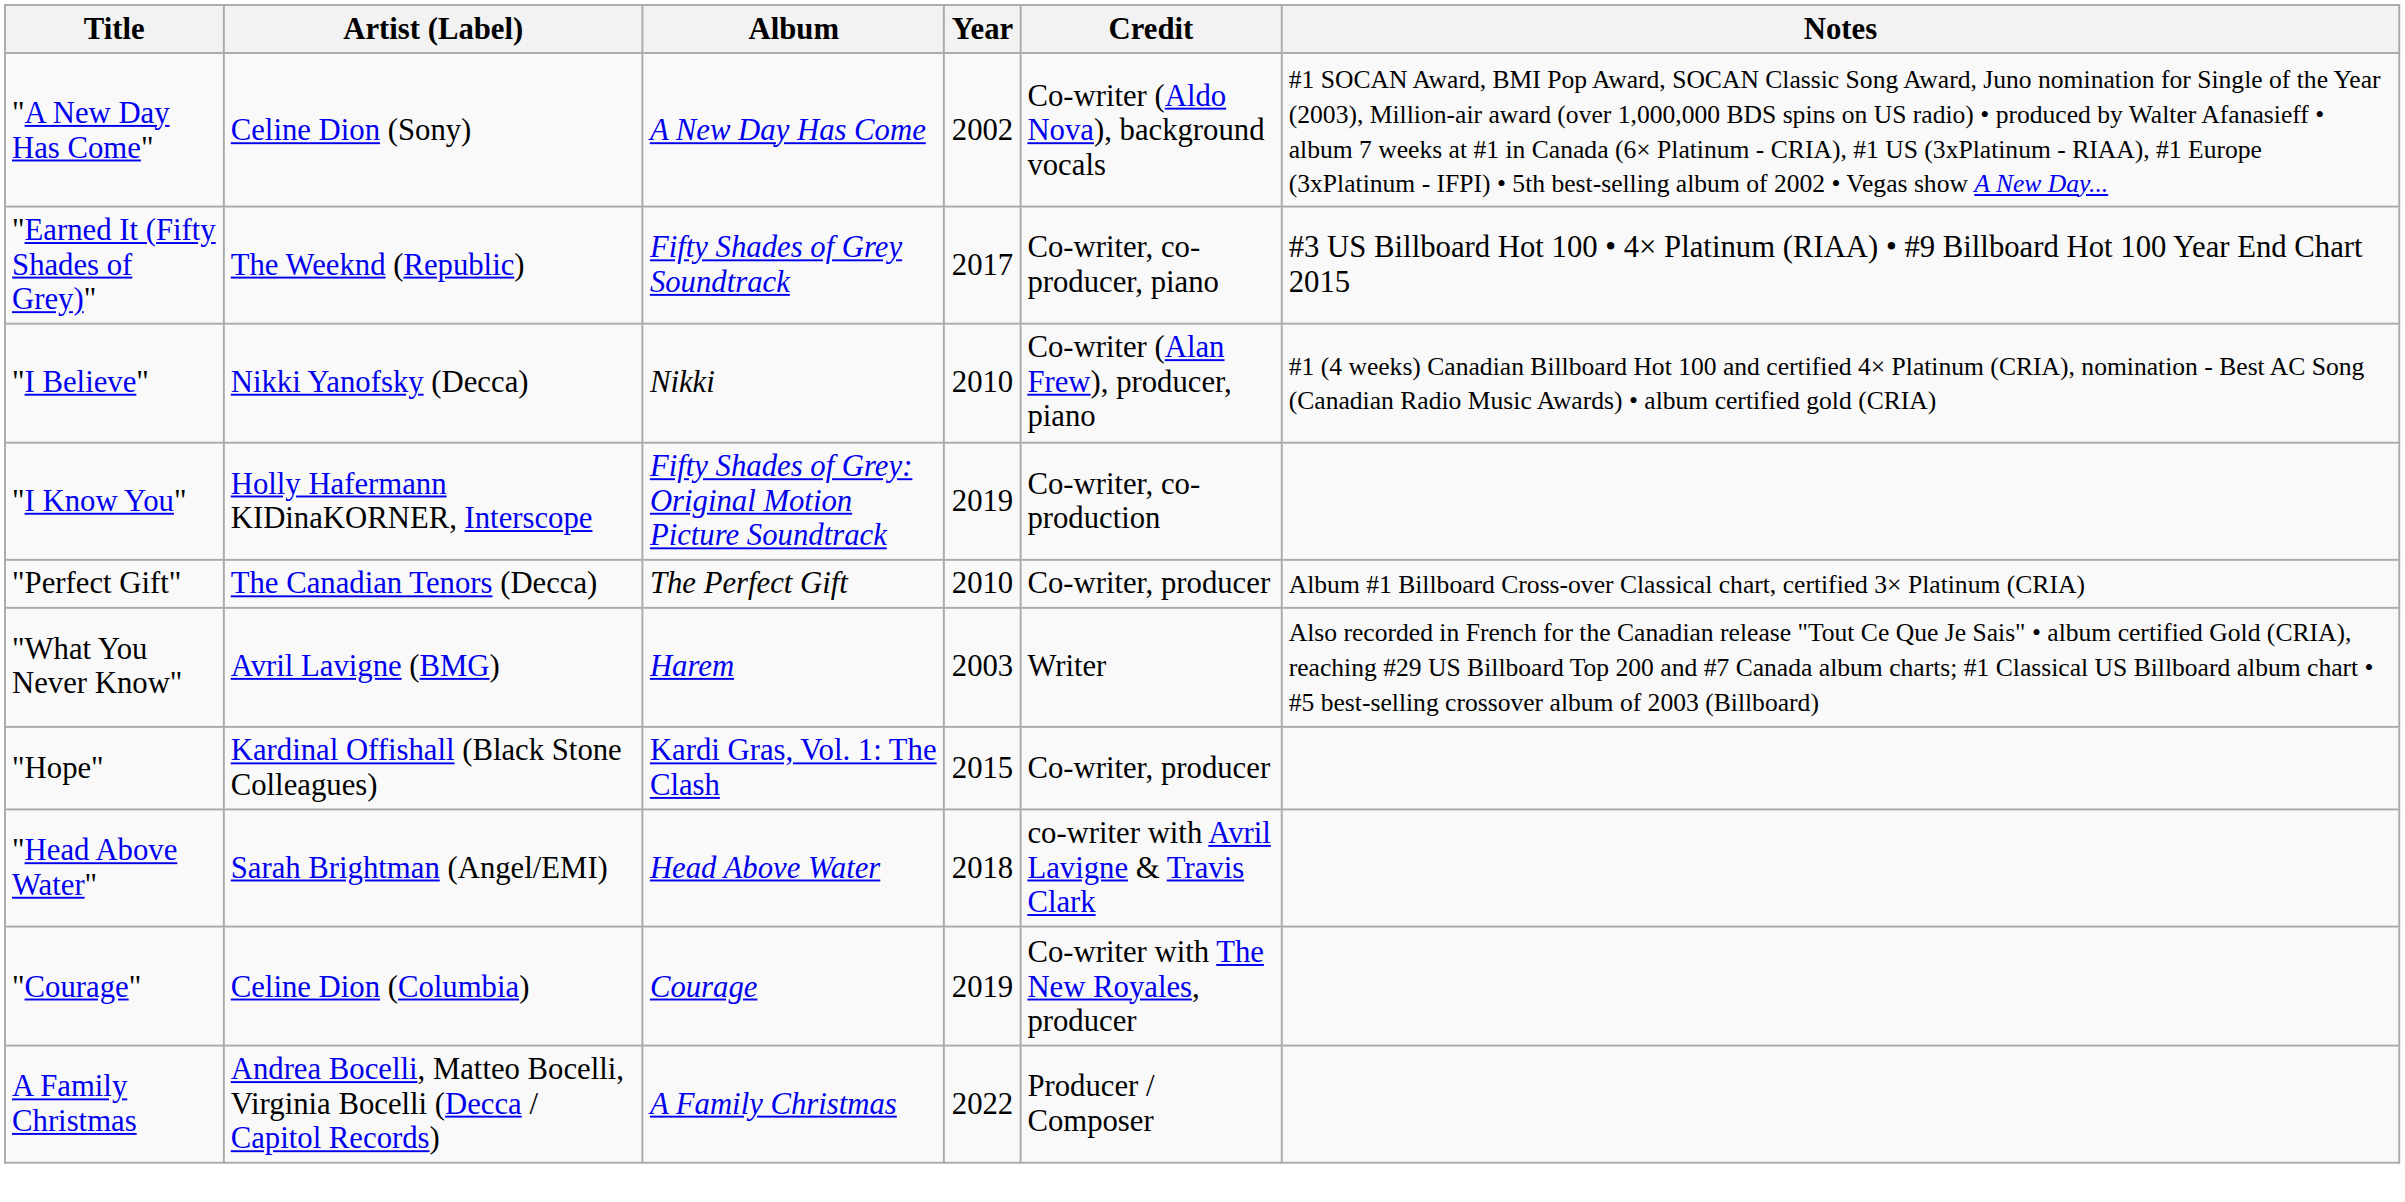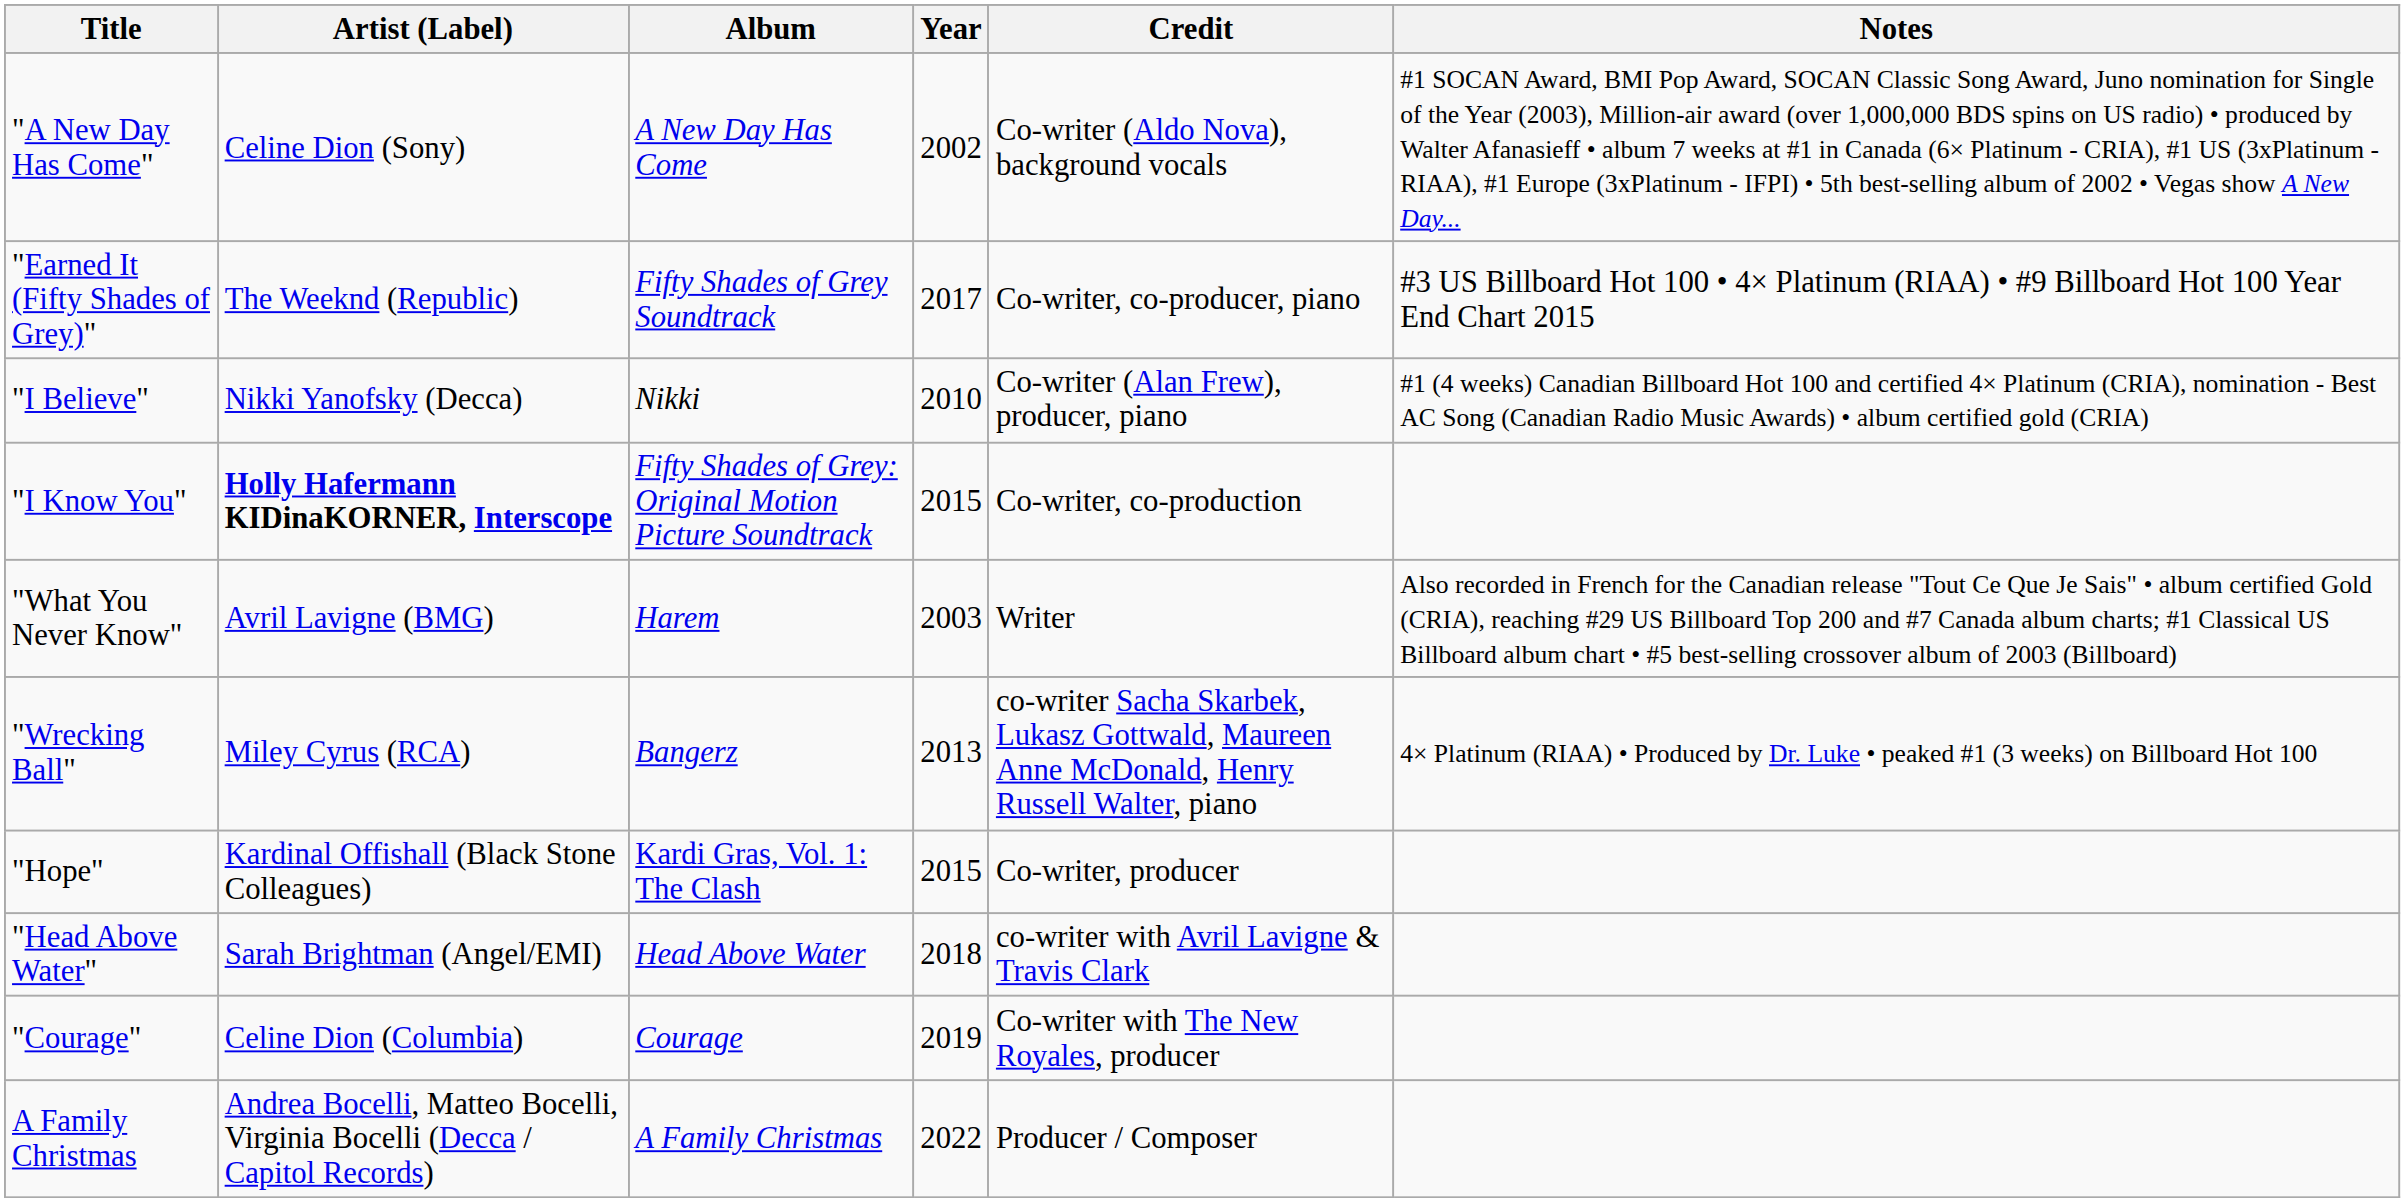"I Know You" | Artist (Label): normal -> bold
"I Know You" | Year: 2019 -> 2015
- row: "Perfect Gift" | The Canadian Tenors (Decca) | The Perfect Gift | 2010 | Co-writer, producer | Album #1 Billboard Cross-over Classical chart, certified 3× Platinum (CRIA)
+ row: "Wrecking Ball" | Miley Cyrus (RCA) | Bangerz | 2013 | co-writer Sacha Skarbek, Lukasz Gottwald, Maureen Anne McDonald, Henry Russell Walter, piano | 4× Platinum (RIAA) • Produced by Dr. Luke • peaked #1 (3 weeks) on Billboard Hot 100
